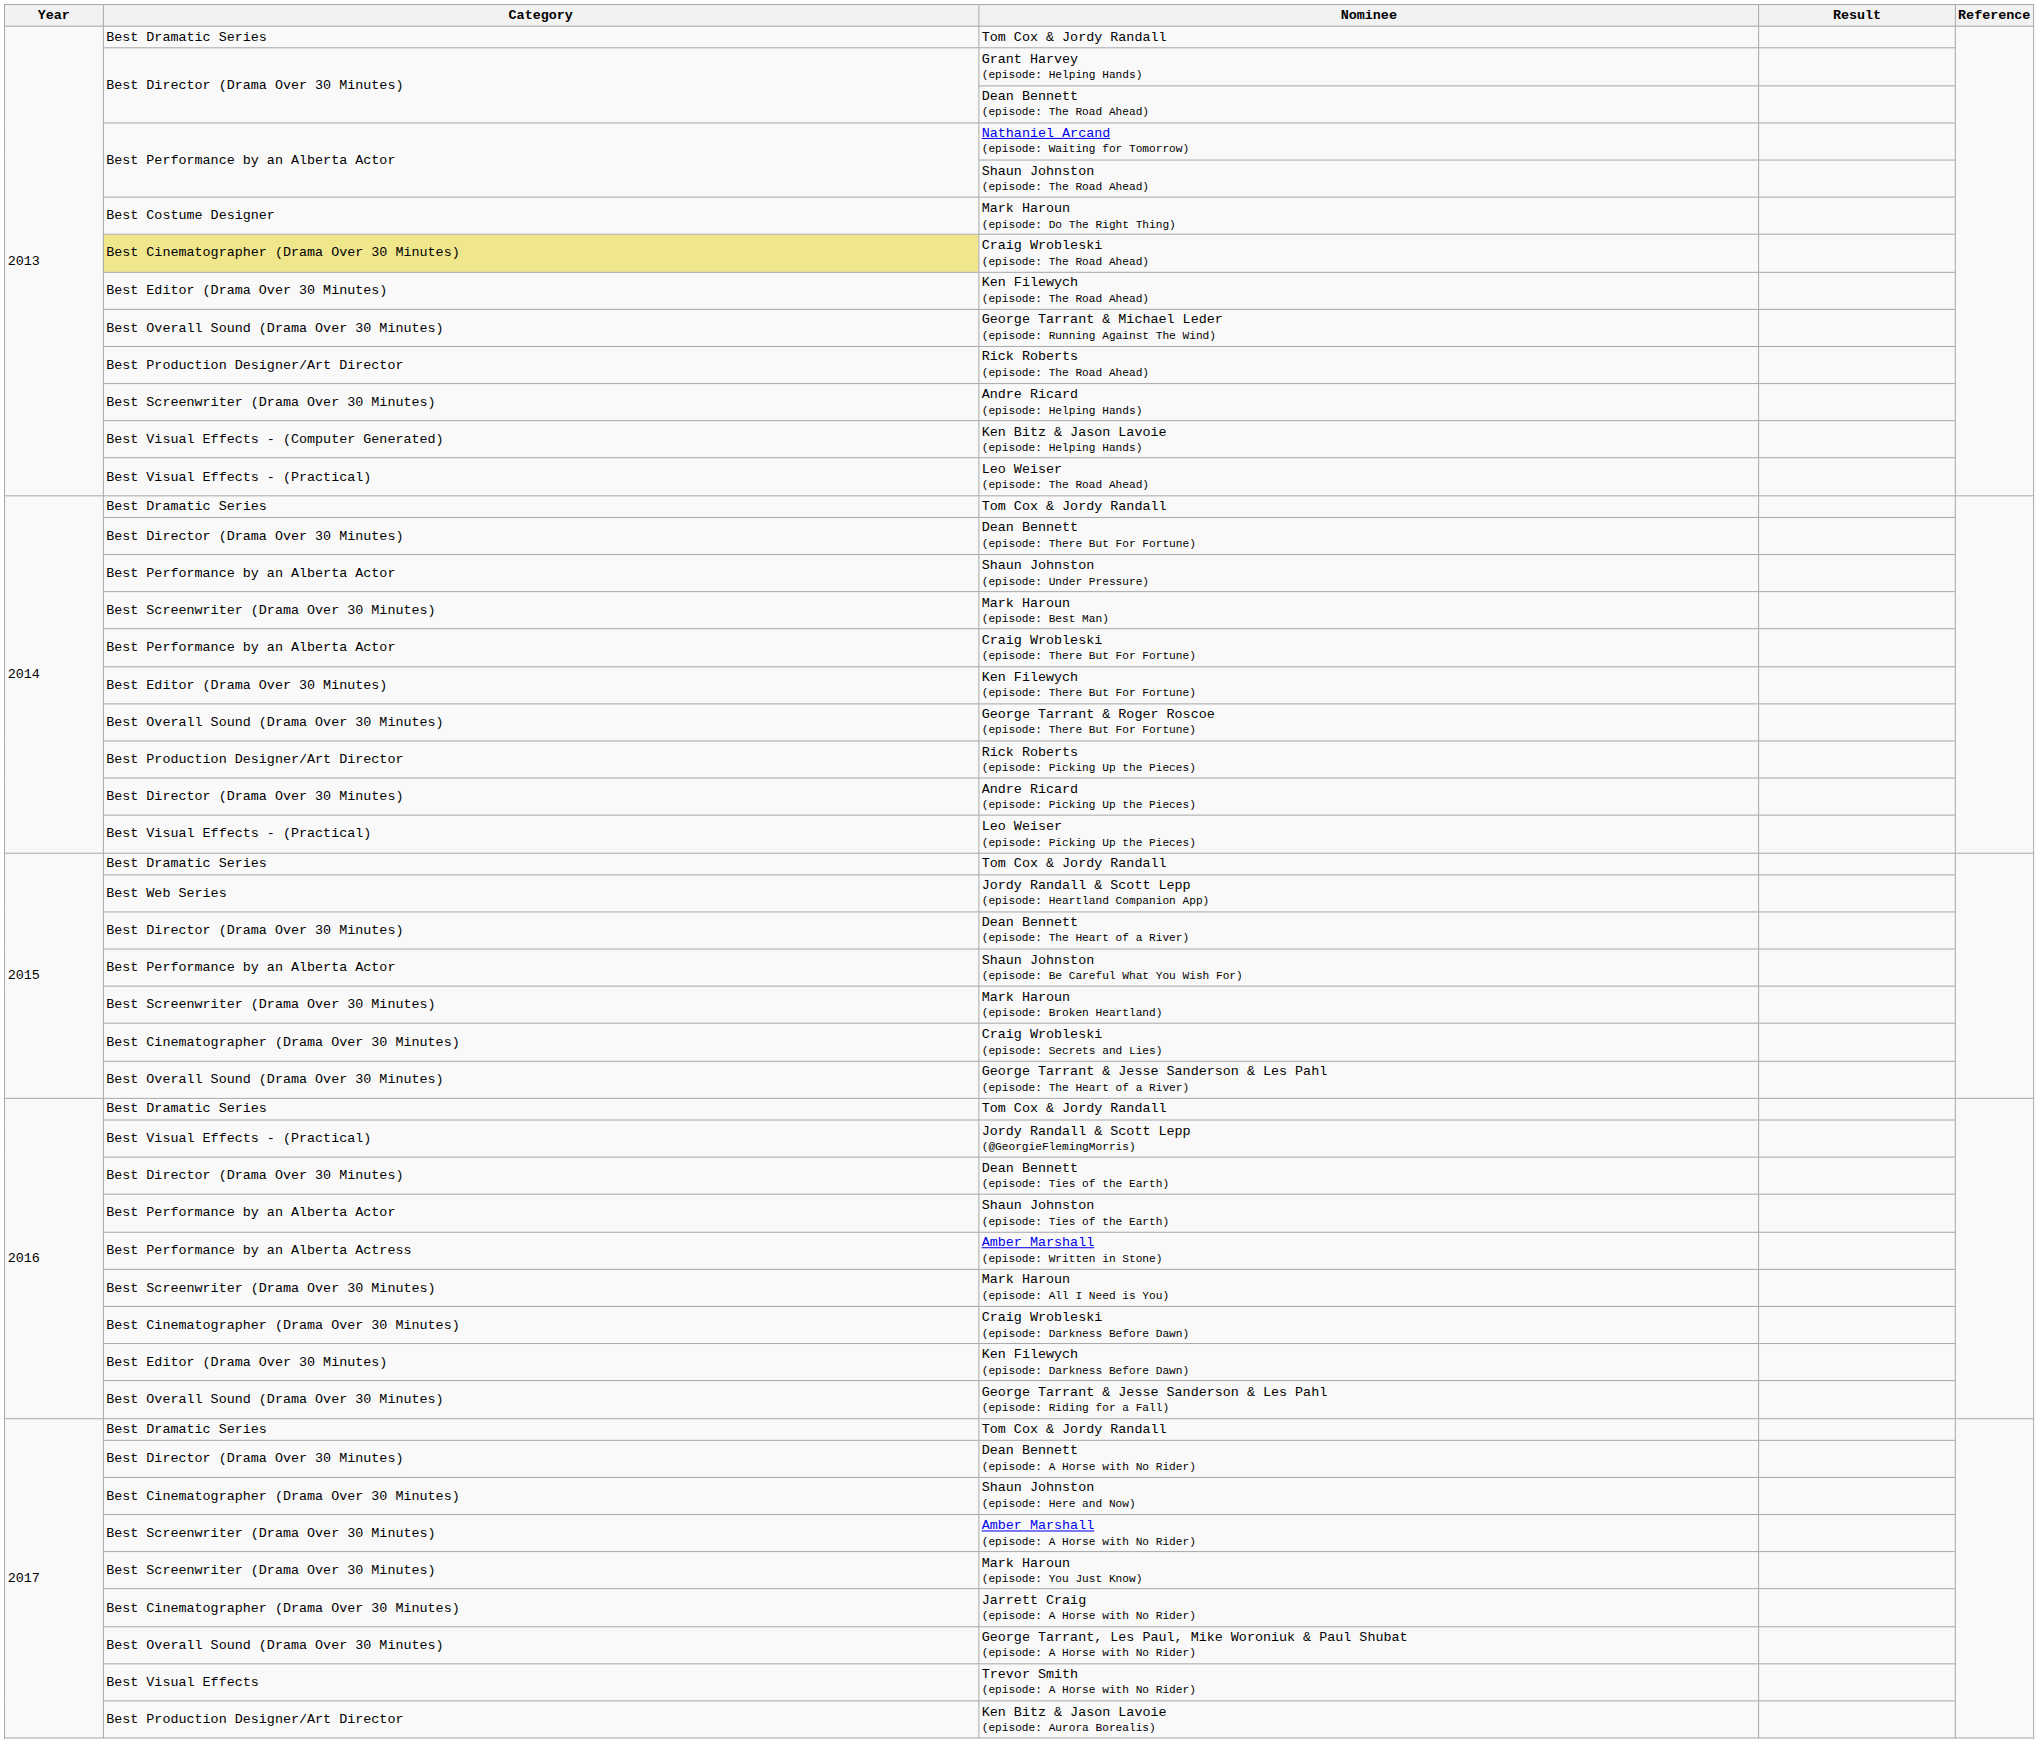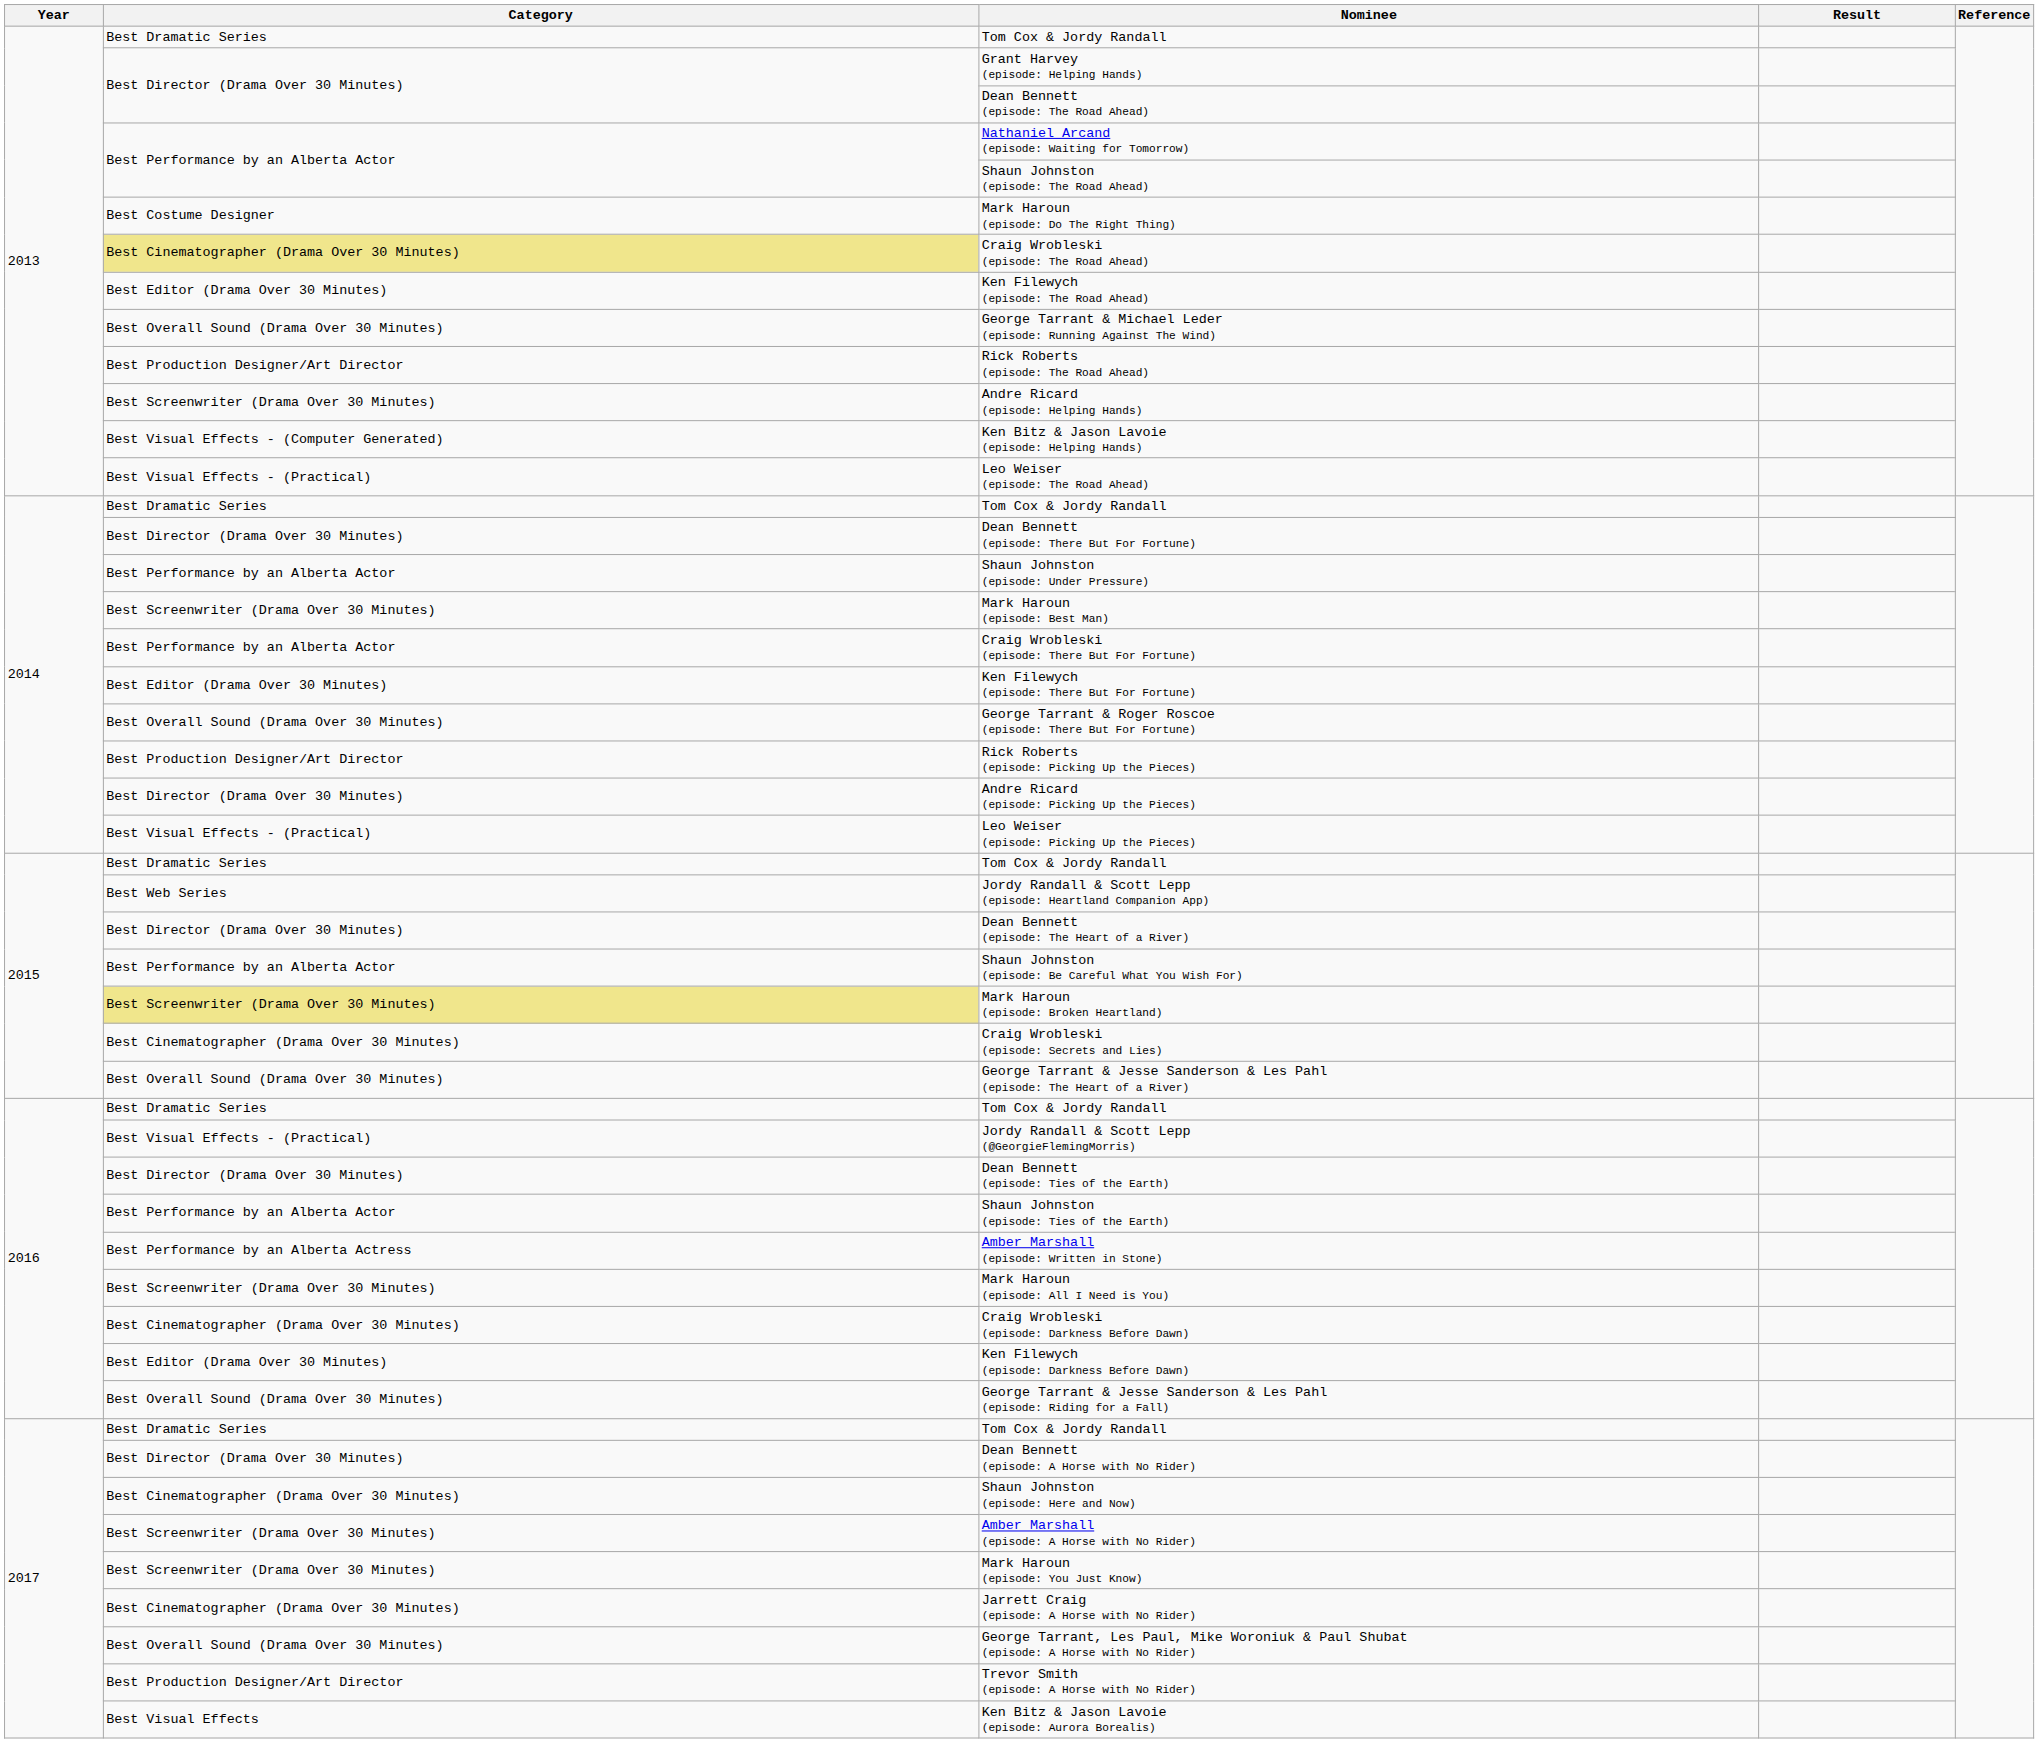Mark Haroun (episode: Broken Heartland) | Category: no background -> khaki background
Trevor Smith (episode: A Horse with No Rider) | Category: Best Visual Effects -> Best Production Designer/Art Director
Ken Bitz & Jason Lavoie (episode: Aurora Borealis) | Category: Best Production Designer/Art Director -> Best Visual Effects
